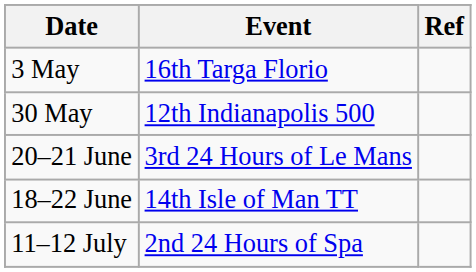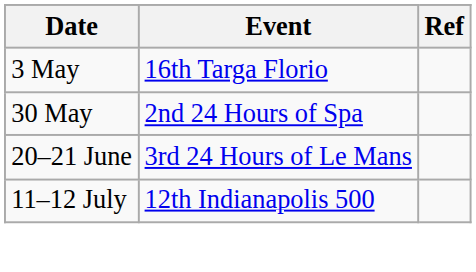30 May | Event: 12th Indianapolis 500 -> 2nd 24 Hours of Spa
- row: 18–22 June | 14th Isle of Man TT
11–12 July | Event: 2nd 24 Hours of Spa -> 12th Indianapolis 500
